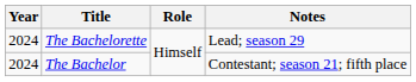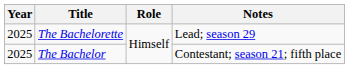The Bachelorette | Year: 2024 -> 2025
The Bachelor | Year: 2024 -> 2025
